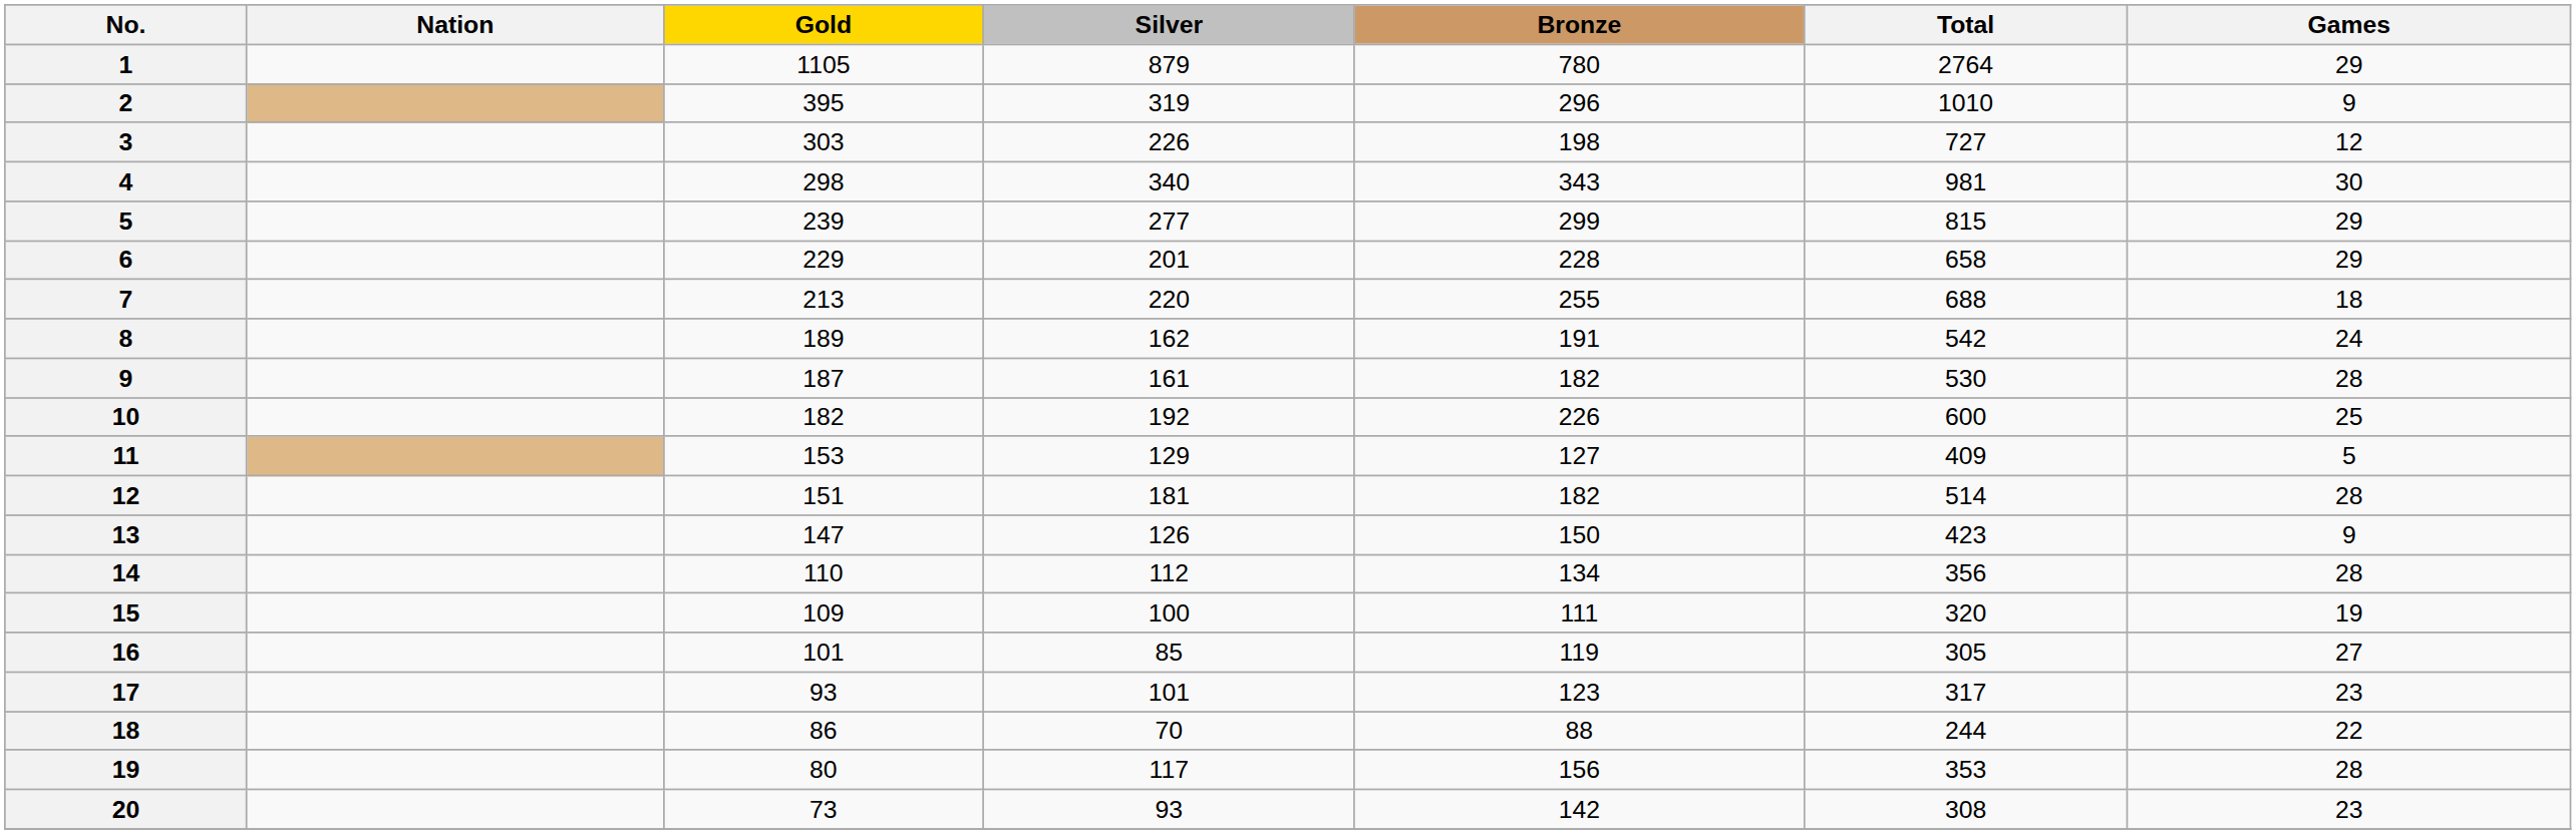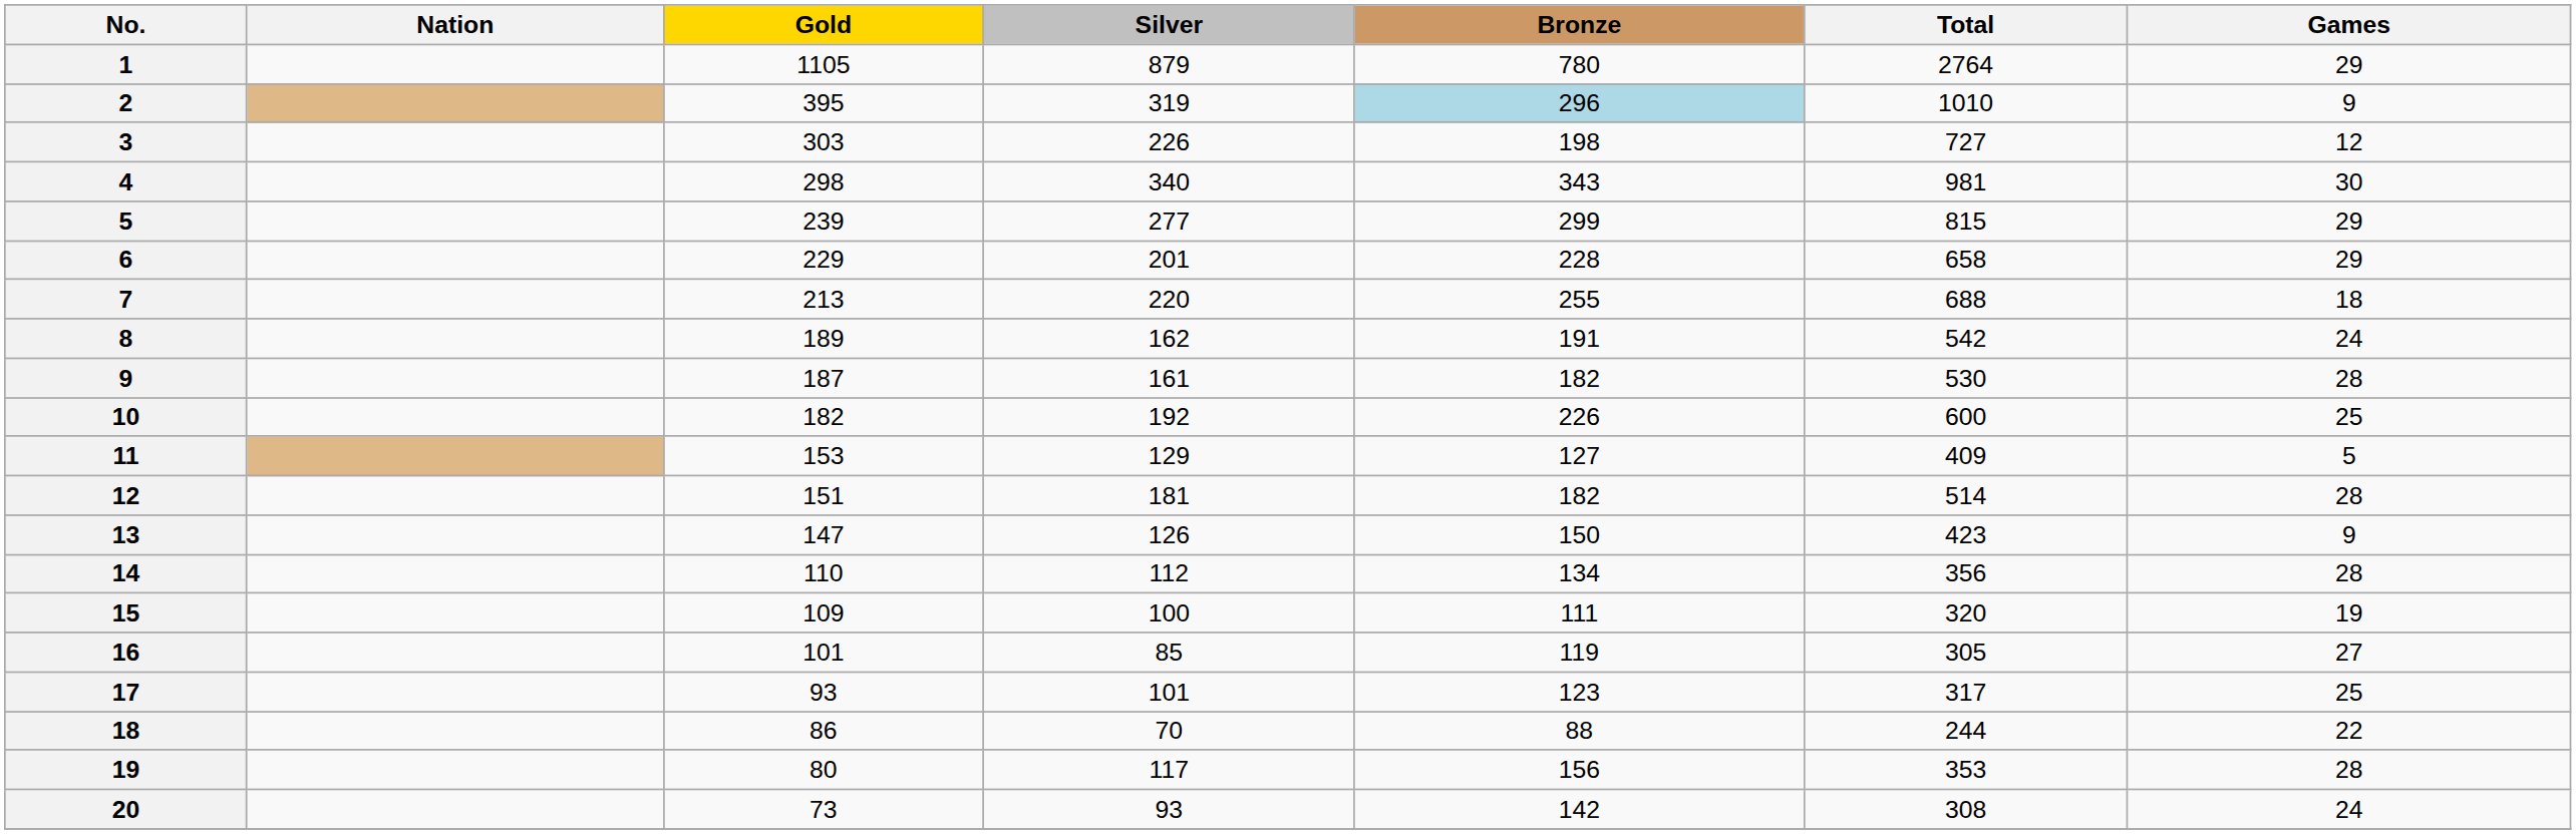2 | Bronze: no background -> lightblue background
17 | Games: 23 -> 25
20 | Games: 23 -> 24
